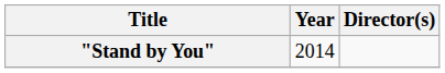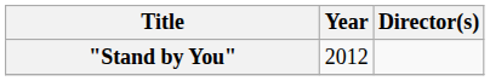"Stand by You" | Year: 2014 -> 2012
